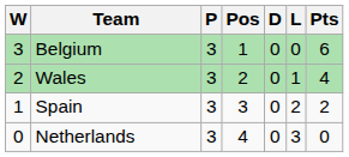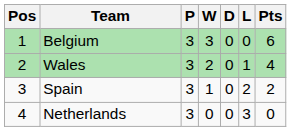columns swapped: Pos <-> W
